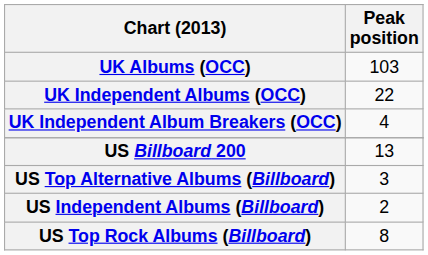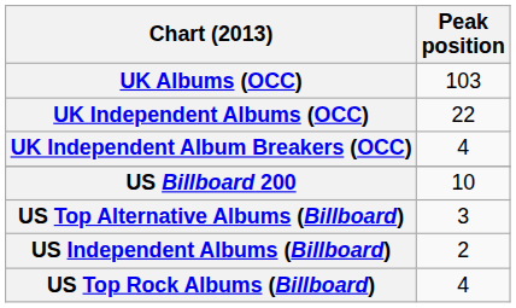US Billboard 200 | Peak position: 13 -> 10
US Top Rock Albums (Billboard) | Peak position: 8 -> 4
